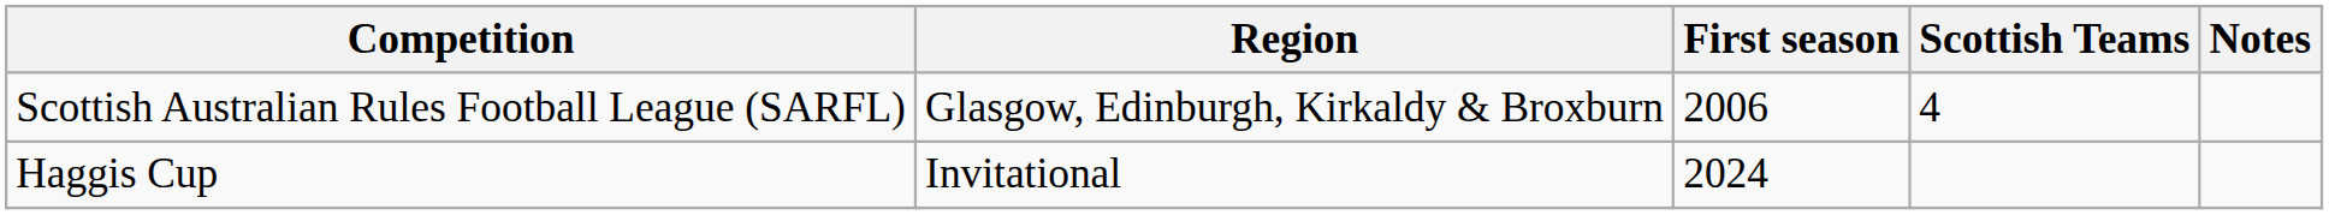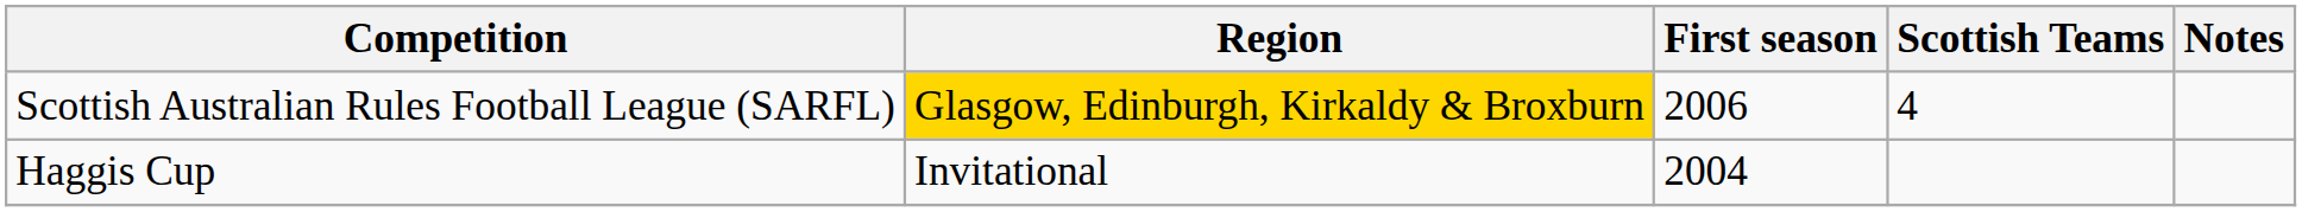Scottish Australian Rules Football League (SARFL) | Region: no background -> gold background
Haggis Cup | First season: 2024 -> 2004
